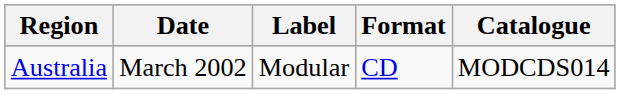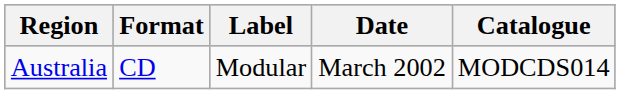columns swapped: Date <-> Format
